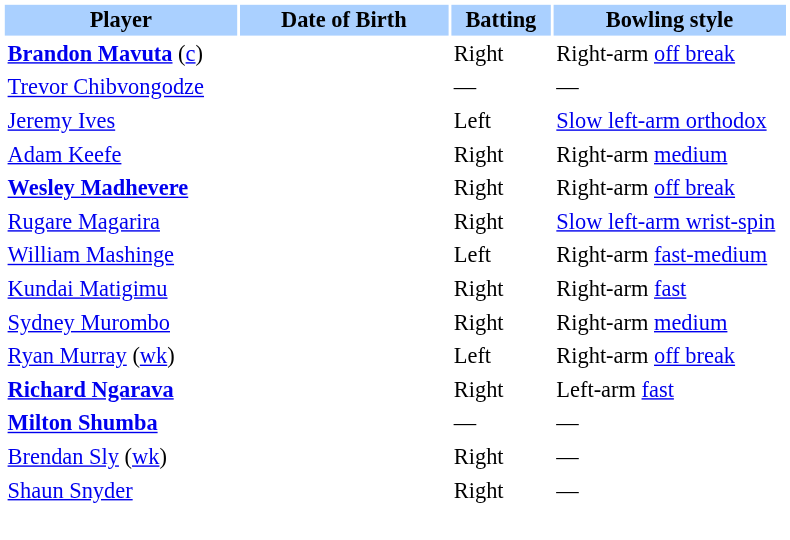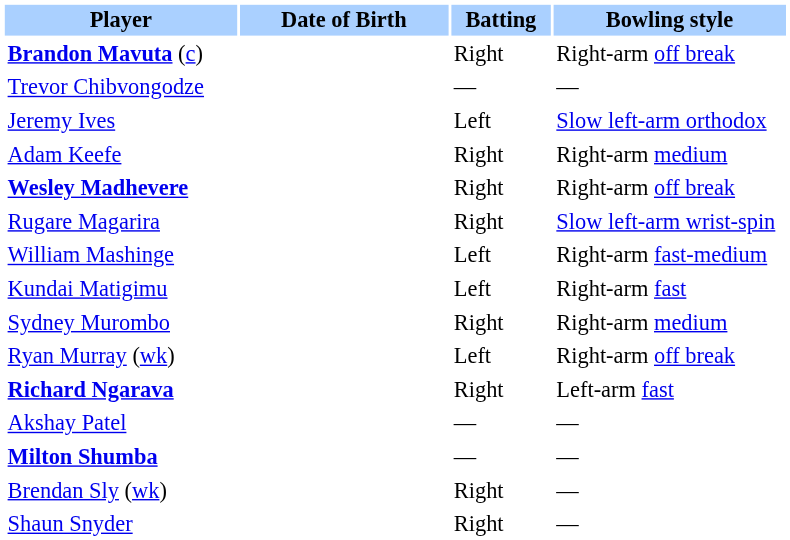Kundai Matigimu | Batting: Right -> Left
+ row: Akshay Patel | — | —
